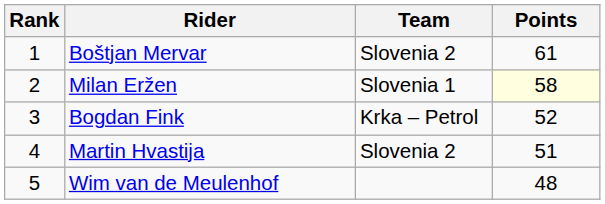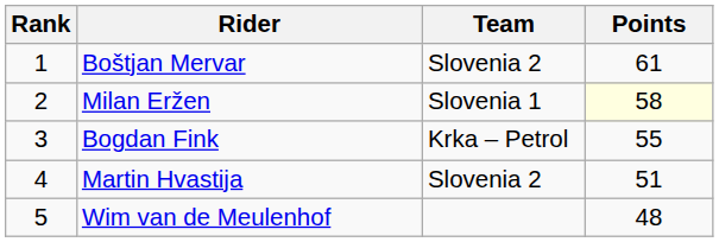Bogdan Fink | Points: 52 -> 55
